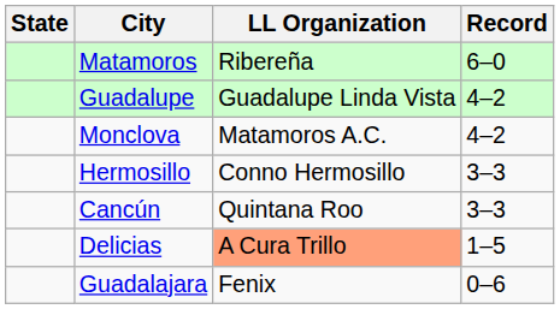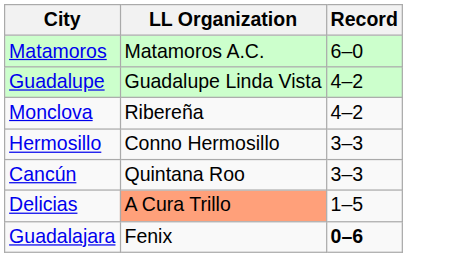- column: State
Matamoros | LL Organization: Ribereña -> Matamoros A.C.
Monclova | LL Organization: Matamoros A.C. -> Ribereña
Guadalajara | Record: normal -> bold
